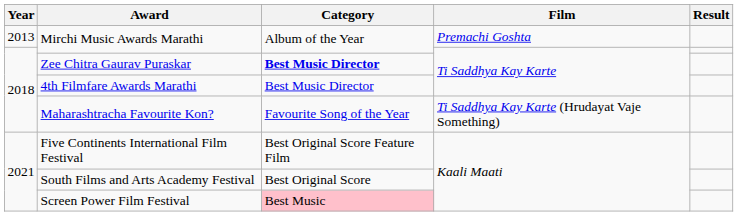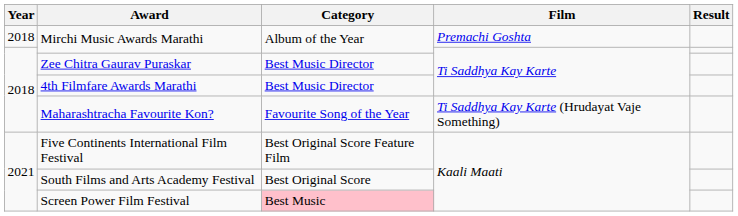Mirchi Music Awards Marathi / Premachi Goshta | Year: 2013 -> 2018
Zee Chitra Gaurav Puraskar | Category: bold -> normal
